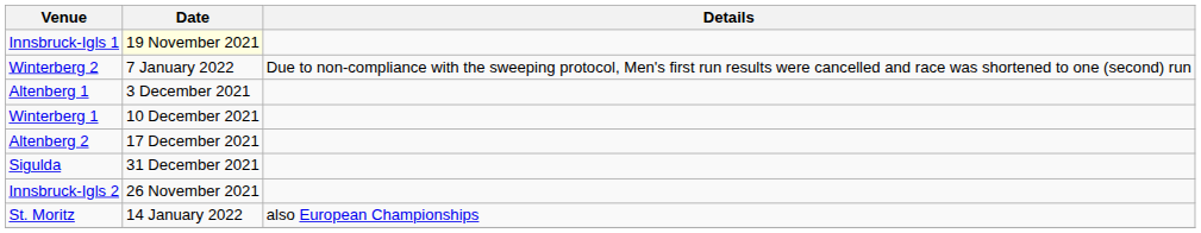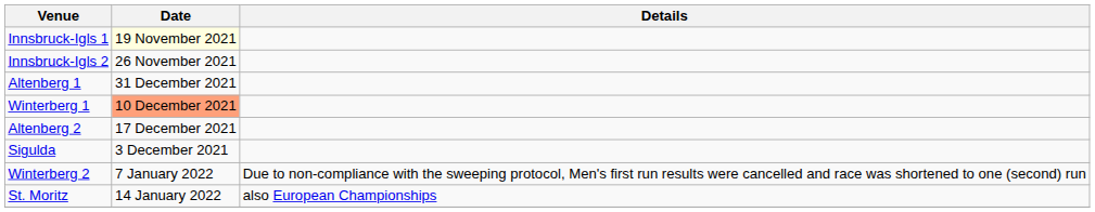rows swapped: Innsbruck-Igls 2 <-> Winterberg 2
Altenberg 1 | Date: 3 December 2021 -> 31 December 2021
Winterberg 1 | Date: no background -> lightsalmon background
Sigulda | Date: 31 December 2021 -> 3 December 2021
